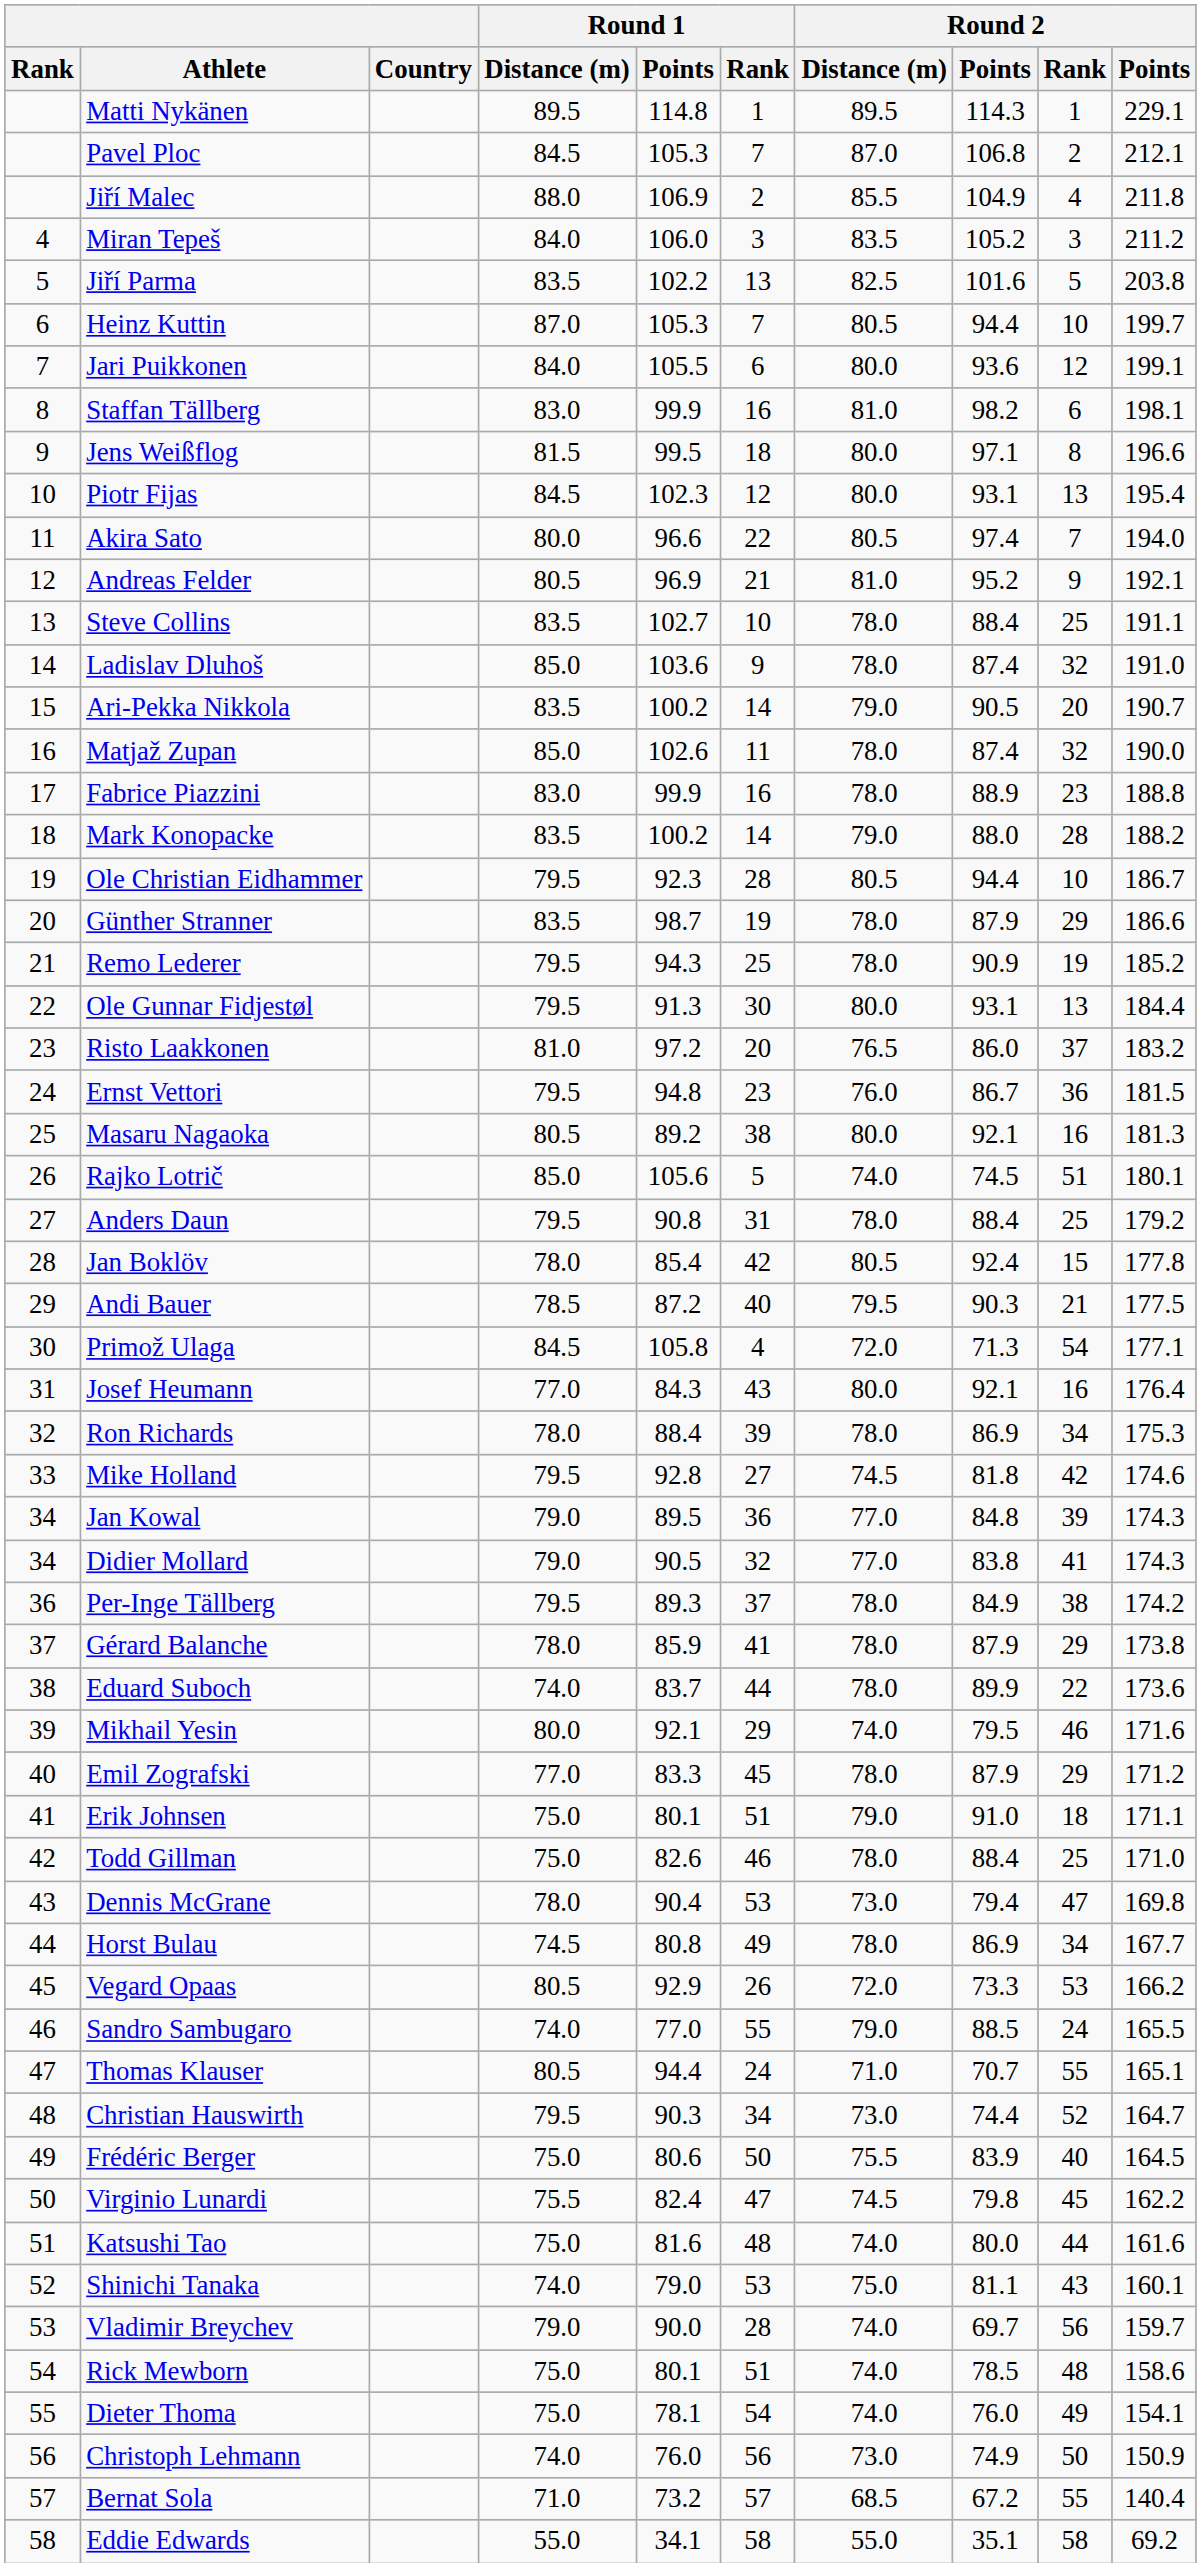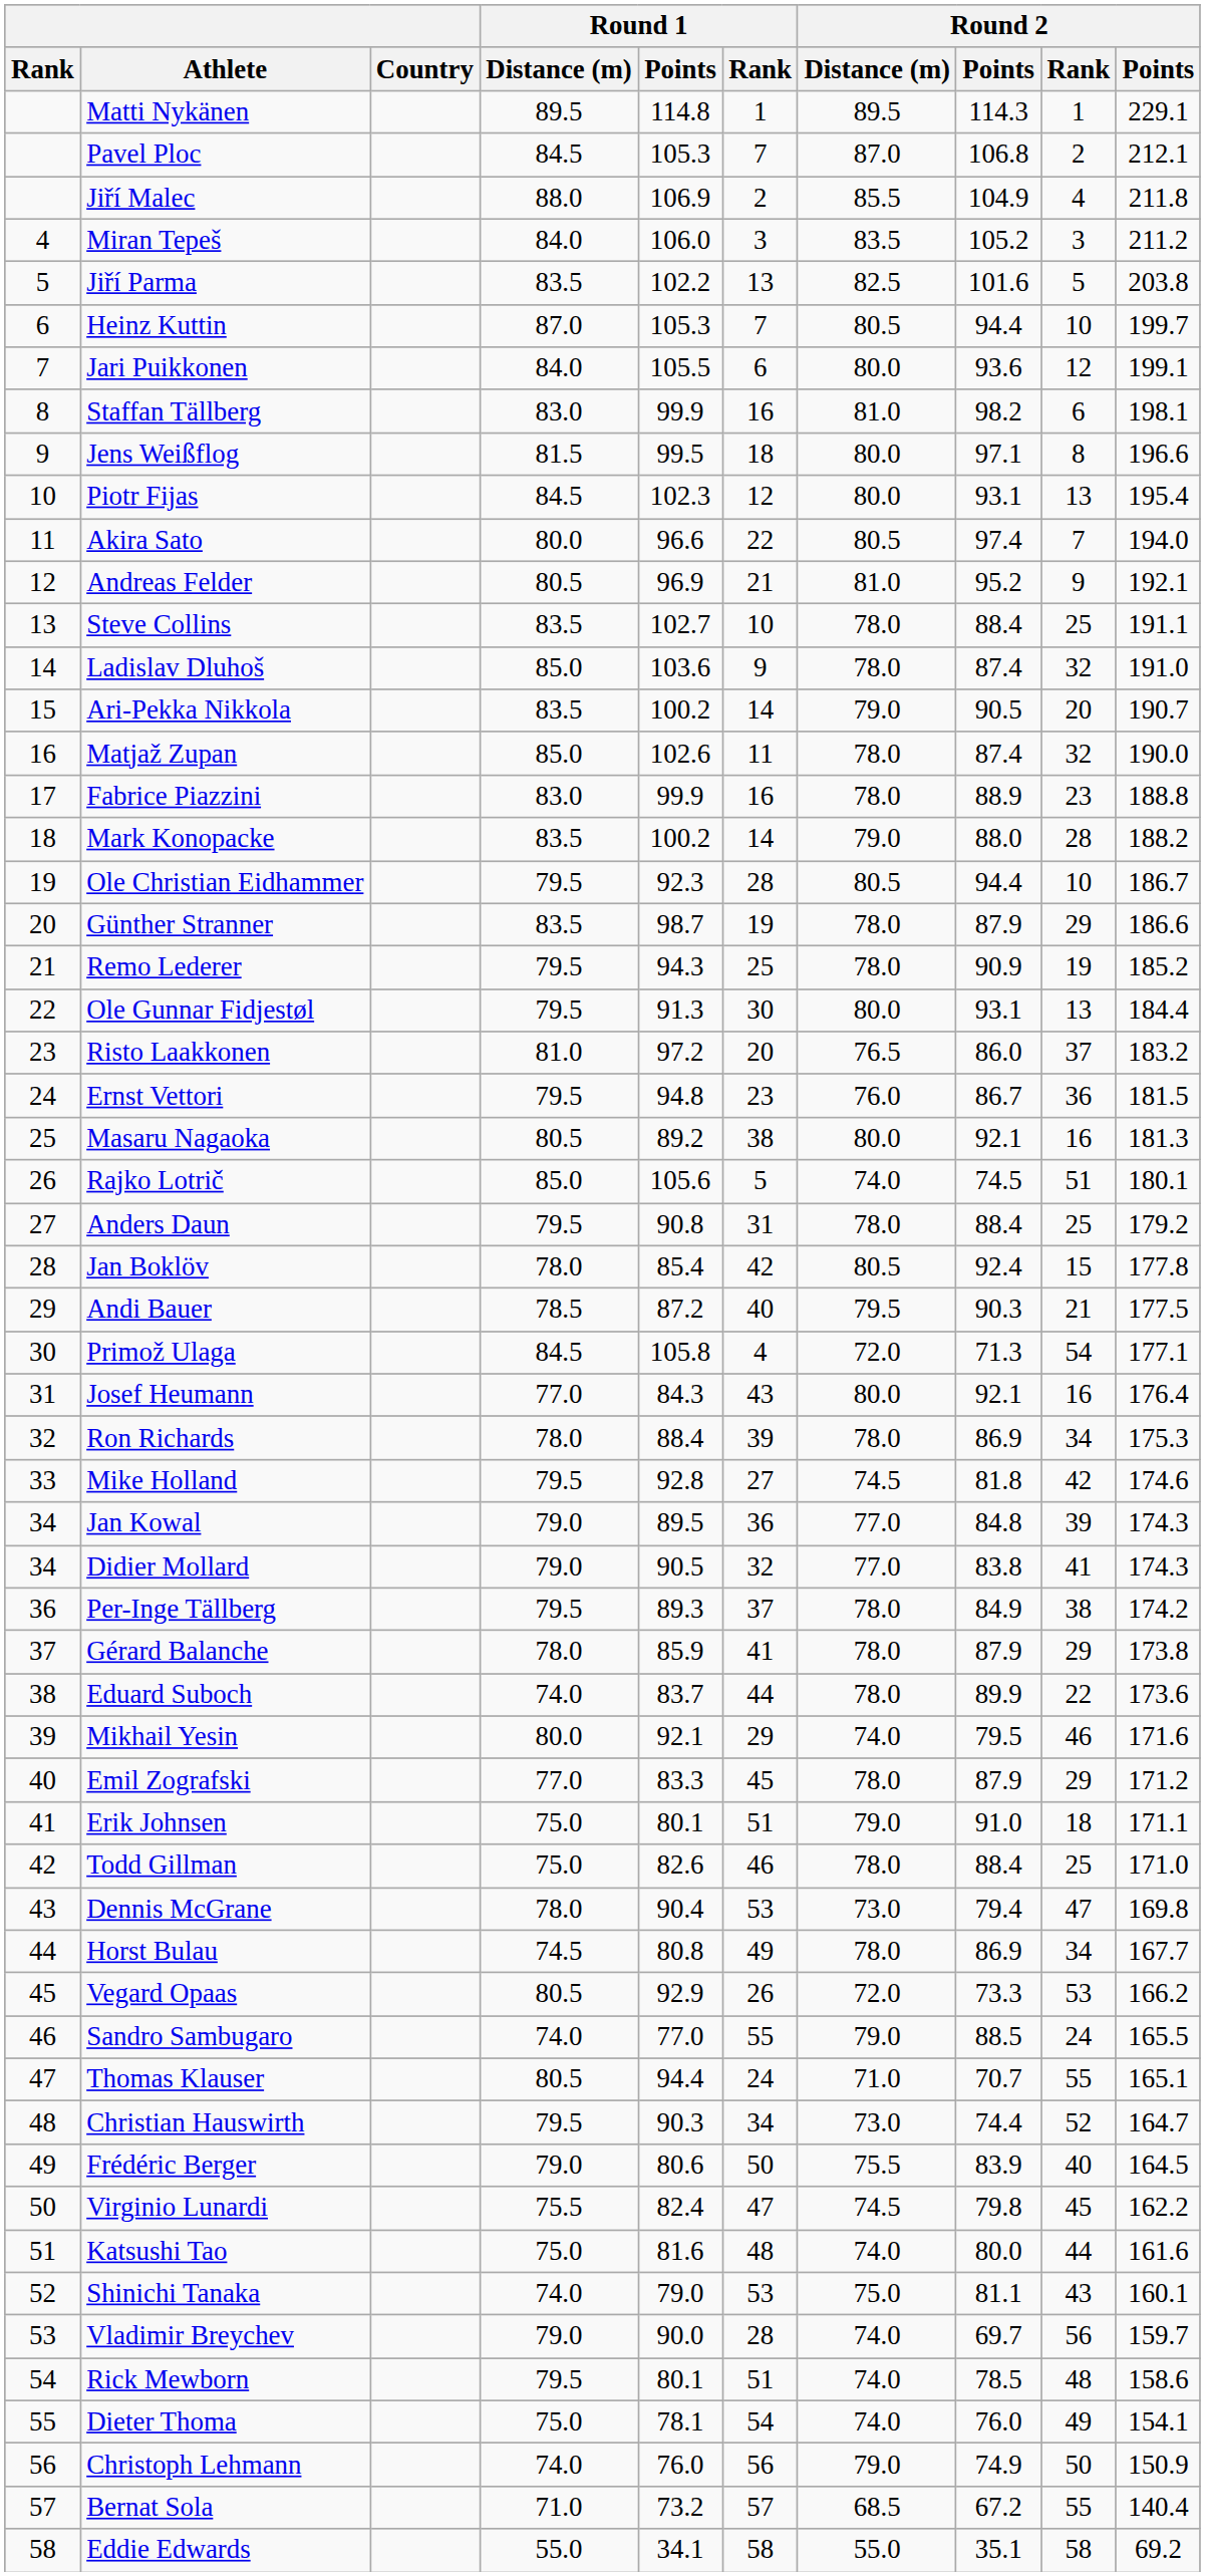Frédéric Berger | Round 1 / Distance (m): 75.0 -> 79.0
Rick Mewborn | Round 1 / Distance (m): 75.0 -> 79.5
Christoph Lehmann | Round 2 / Distance (m): 73.0 -> 79.0
